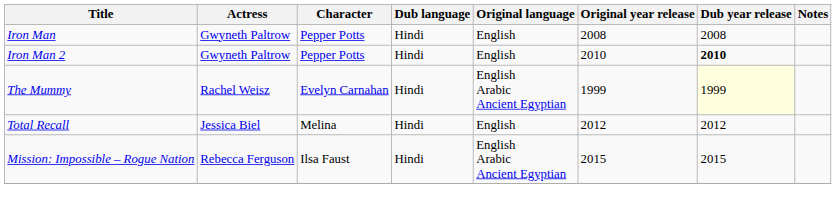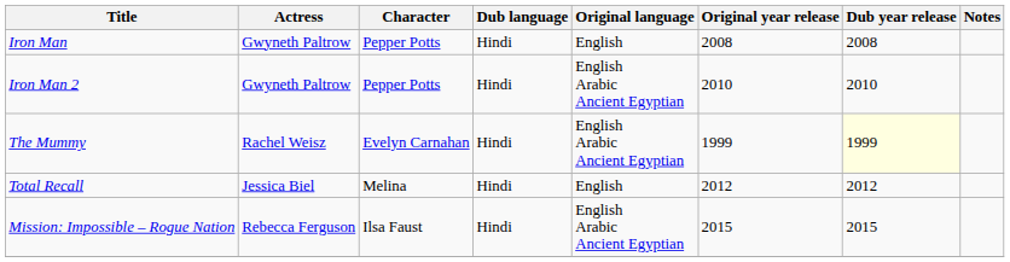Iron Man 2 | Original language: English -> English Arabic Ancient Egyptian
Iron Man 2 | Dub year release: bold -> normal
